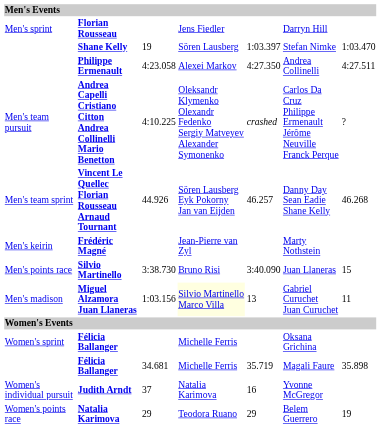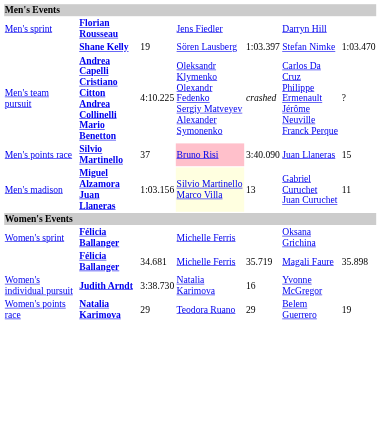- row: Philippe Ermenault | 4:23.058 | Alexei Markov | 4:27.350 | Andrea Collinelli | 4:27.511
- row: Men's team sprint | Vincent Le Quellec Florian Rousseau Arnaud Tournant | 44.926 | Sören Lausberg Eyk Pokorny Jan van Eijden | 46.257 | Danny Day Sean Eadie Shane Kelly | 46.268
- row: Men's keirin | Frédéric Magné | Jean-Pierre van Zyl | Marty Nothstein
Silvio Martinello | column 3: 3:38.730 -> 37
Silvio Martinello | column 4: no background -> pink background
Judith Arndt | column 3: 37 -> 3:38.730
